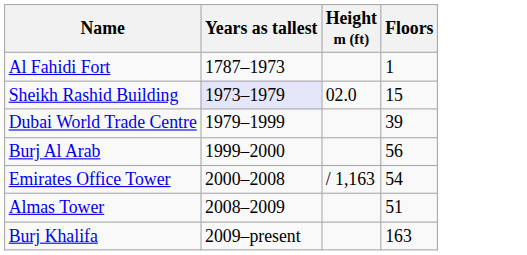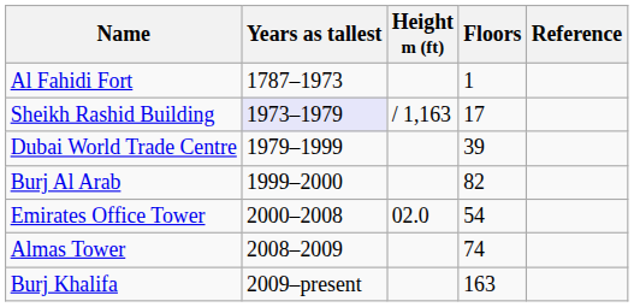+ column: Reference
Sheikh Rashid Building | Height m (ft): 02.0 -> / 1,163
Sheikh Rashid Building | Floors: 15 -> 17
Burj Al Arab | Floors: 56 -> 82
Emirates Office Tower | Height m (ft): / 1,163 -> 02.0
Almas Tower | Floors: 51 -> 74
